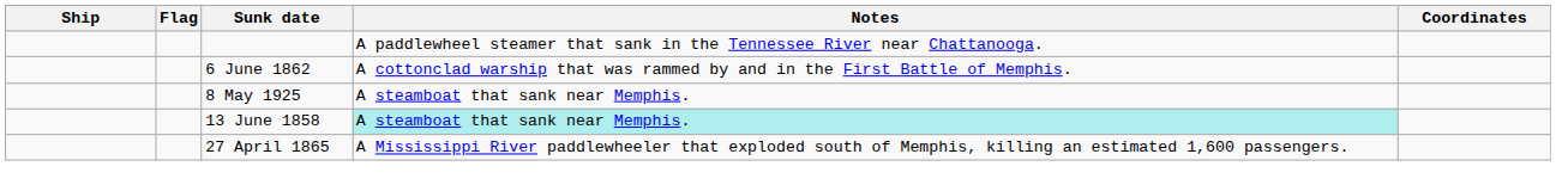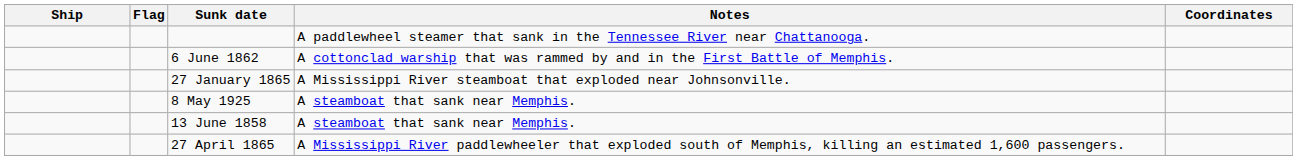+ row: 27 January 1865 | A Mississippi River steamboat that exploded near Johnsonville.
13 June 1858 | Notes: paleturquoise background -> no background
